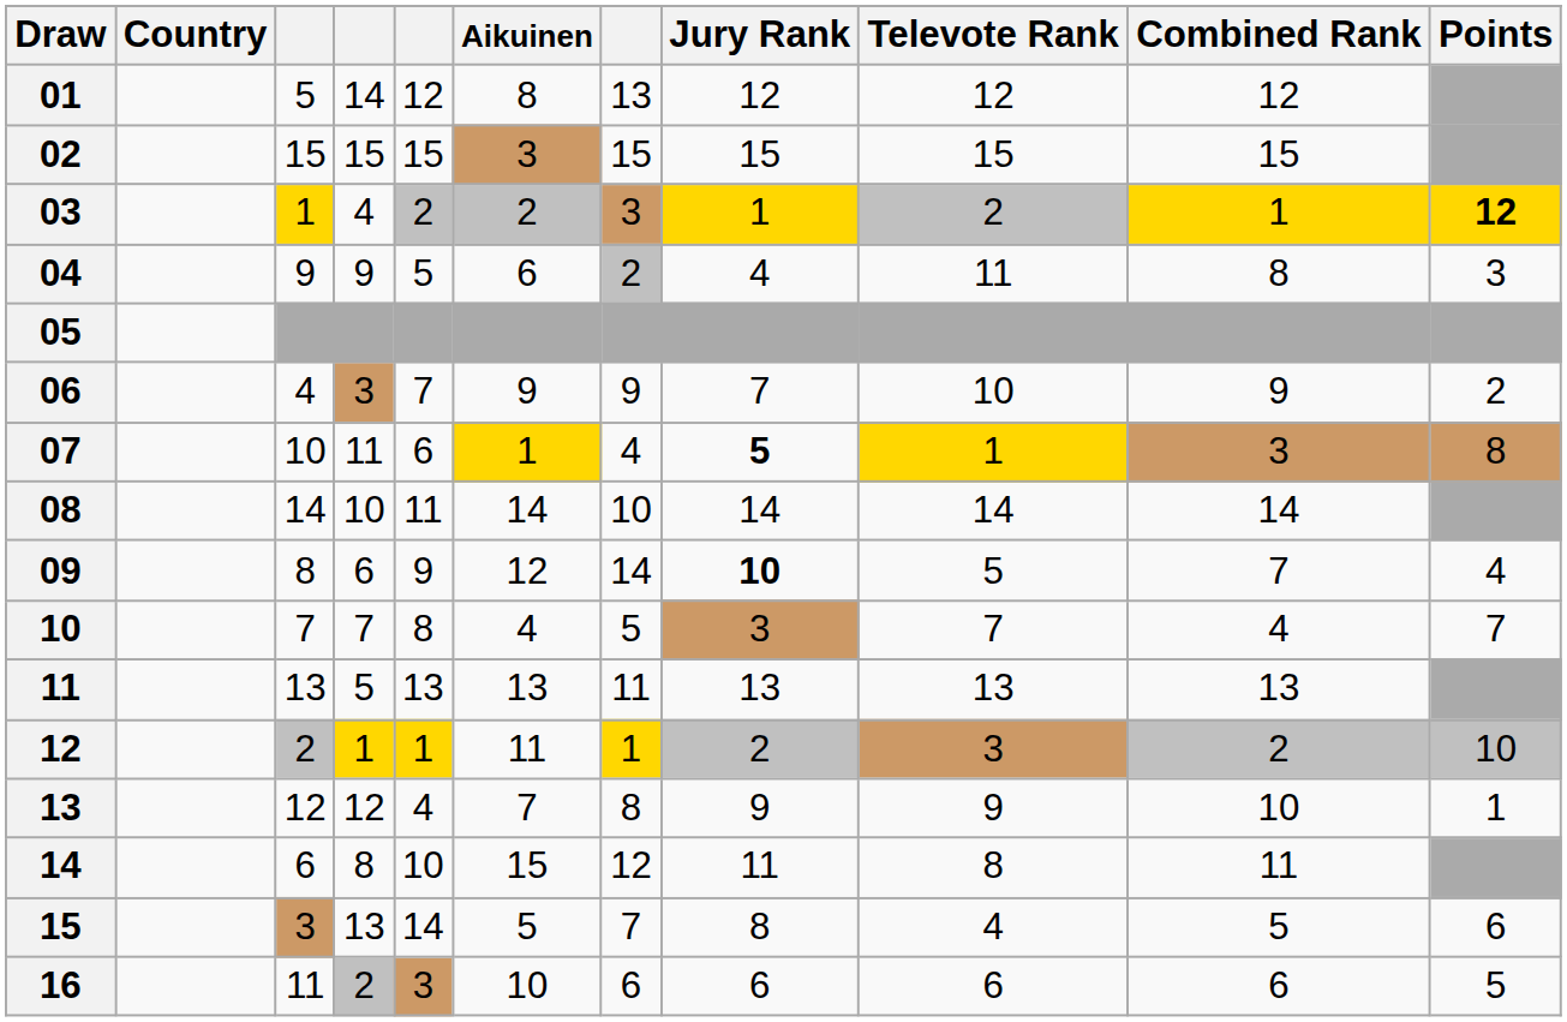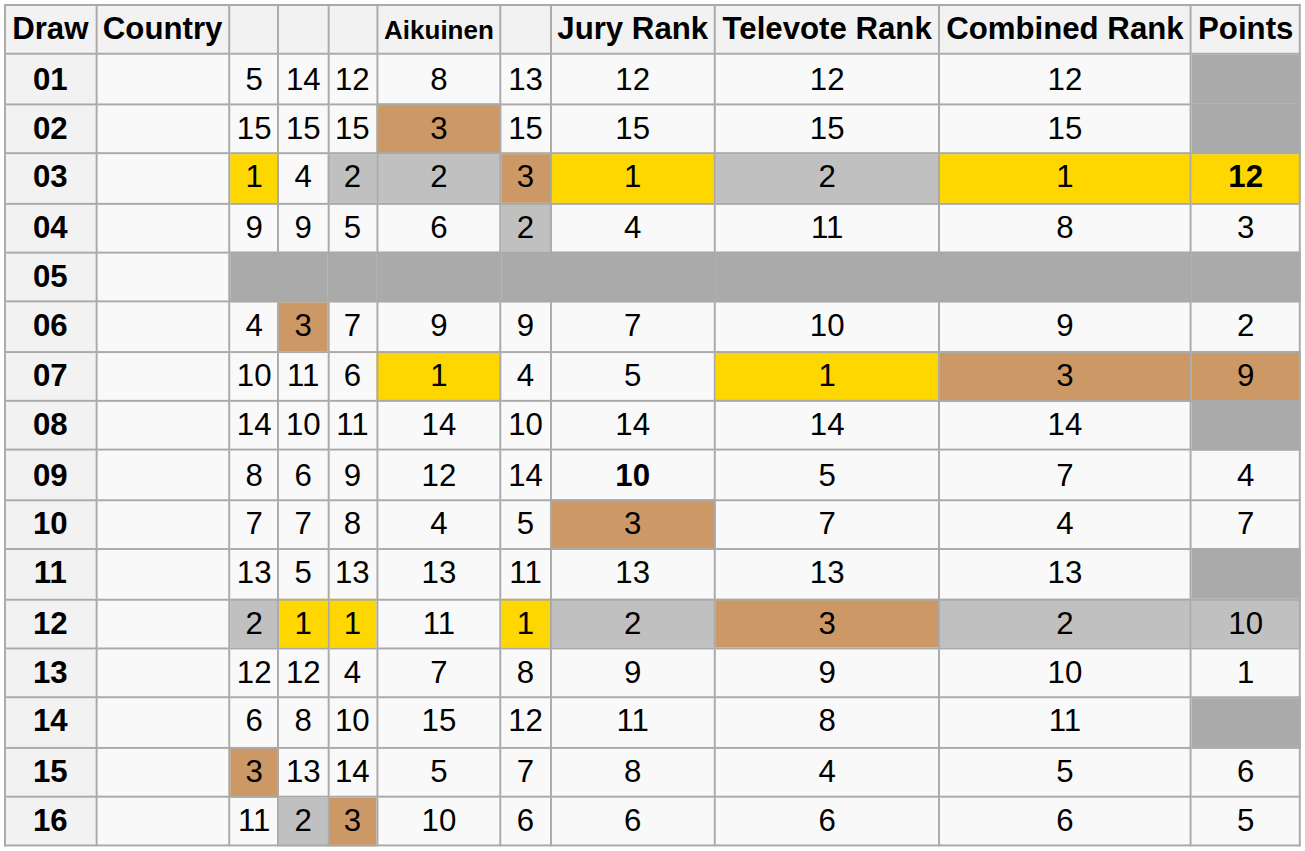07 | Jury Rank: bold -> normal
07 | Points: 8 -> 9
